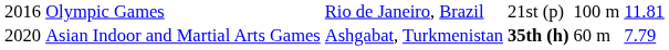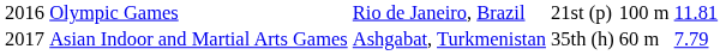Asian Indoor and Martial Arts Games | column 1: 2020 -> 2017
Asian Indoor and Martial Arts Games | column 4: bold -> normal
